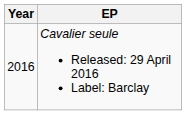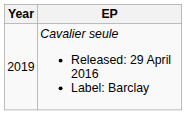Cavalier seule Released: 29 April 2016 Label: Barclay | Year: 2016 -> 2019
